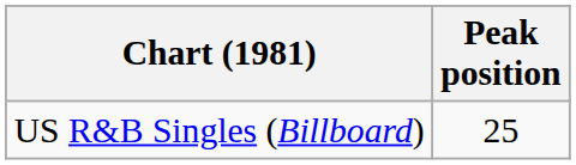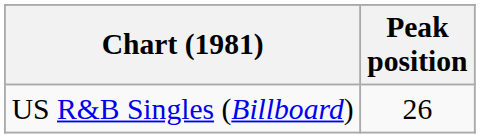US R&B Singles (Billboard) | Peak position: 25 -> 26
